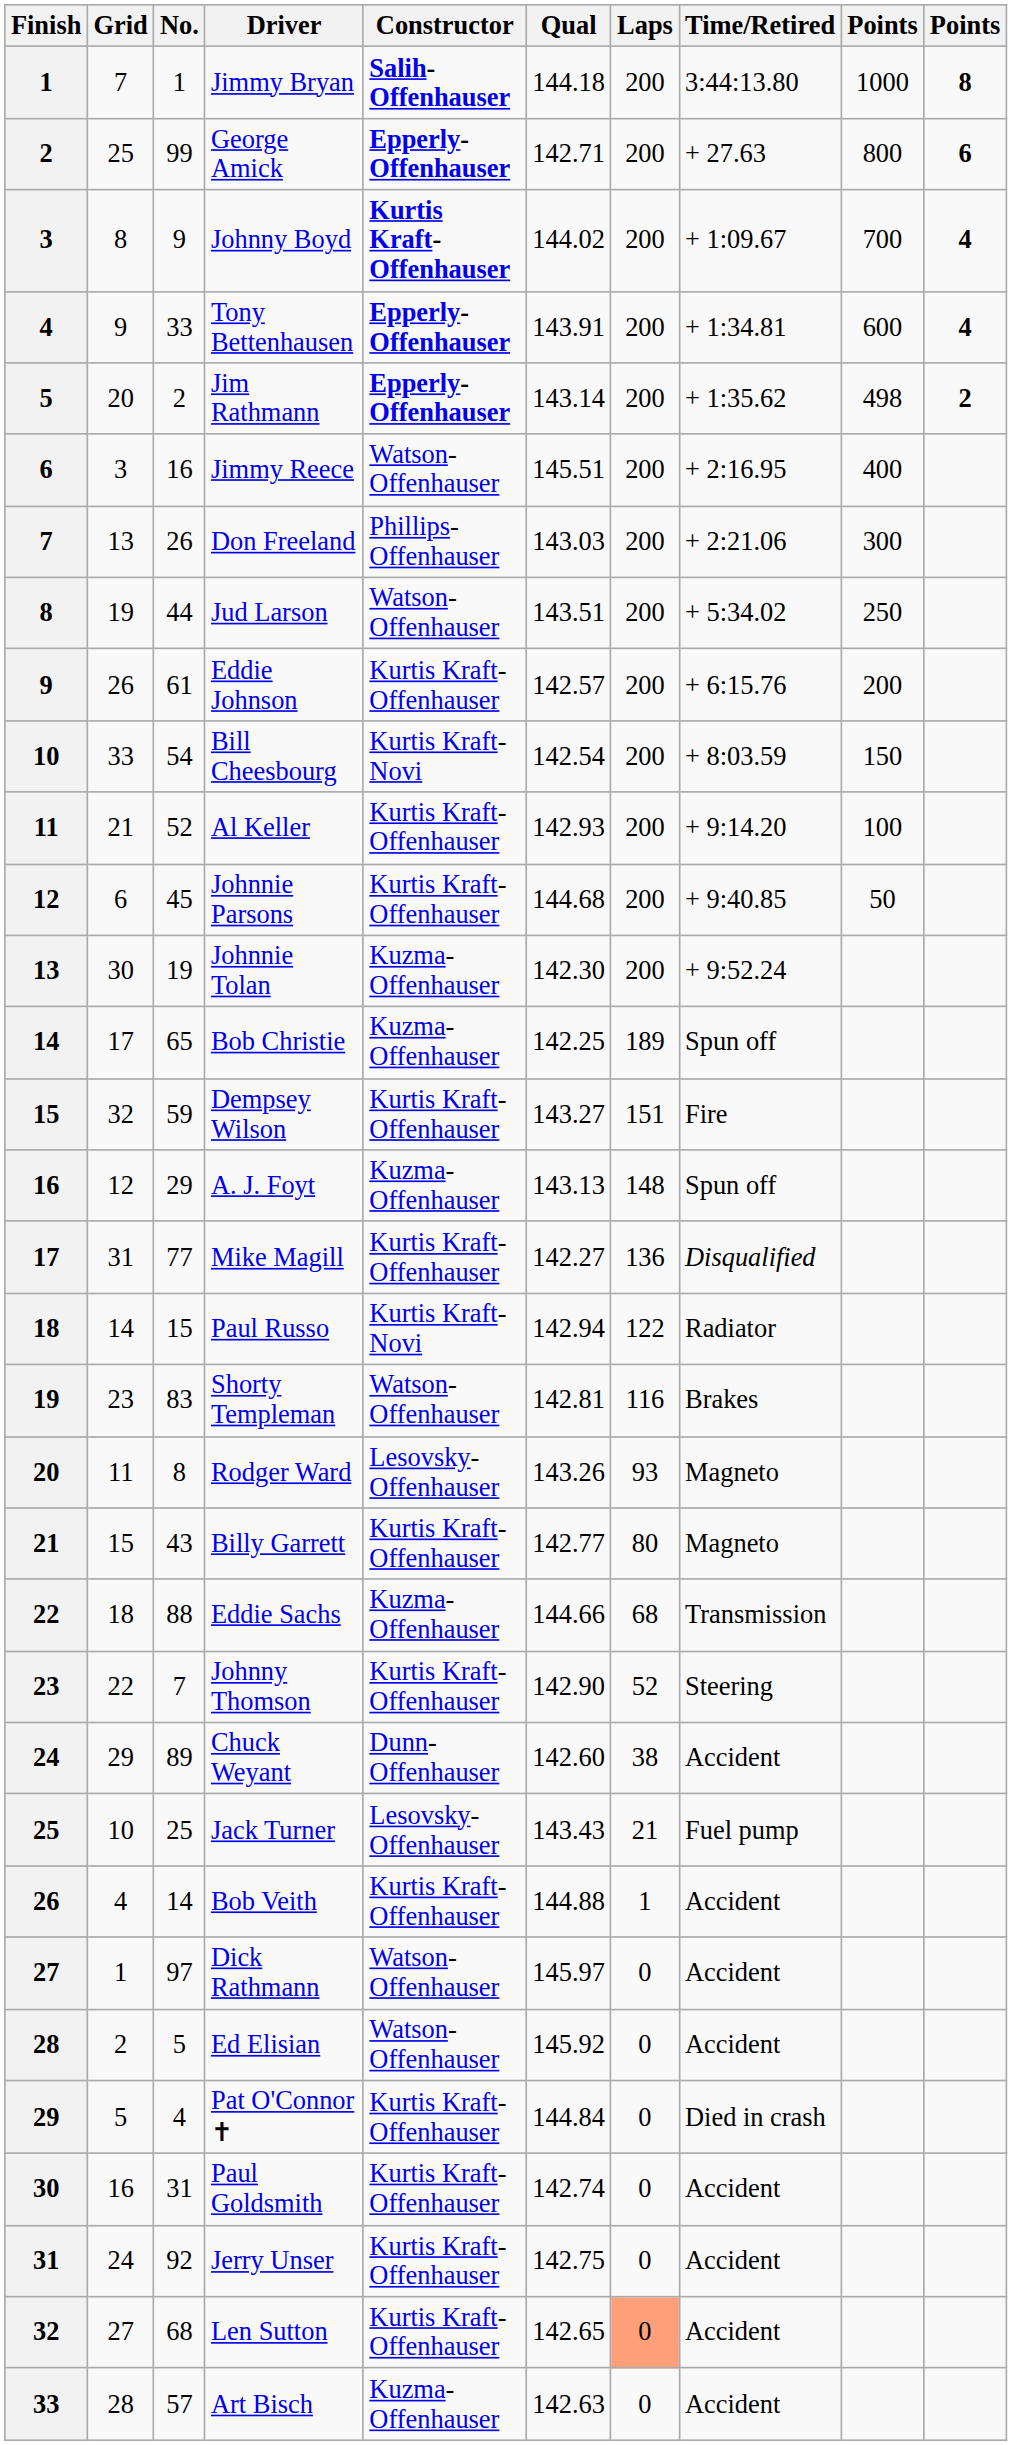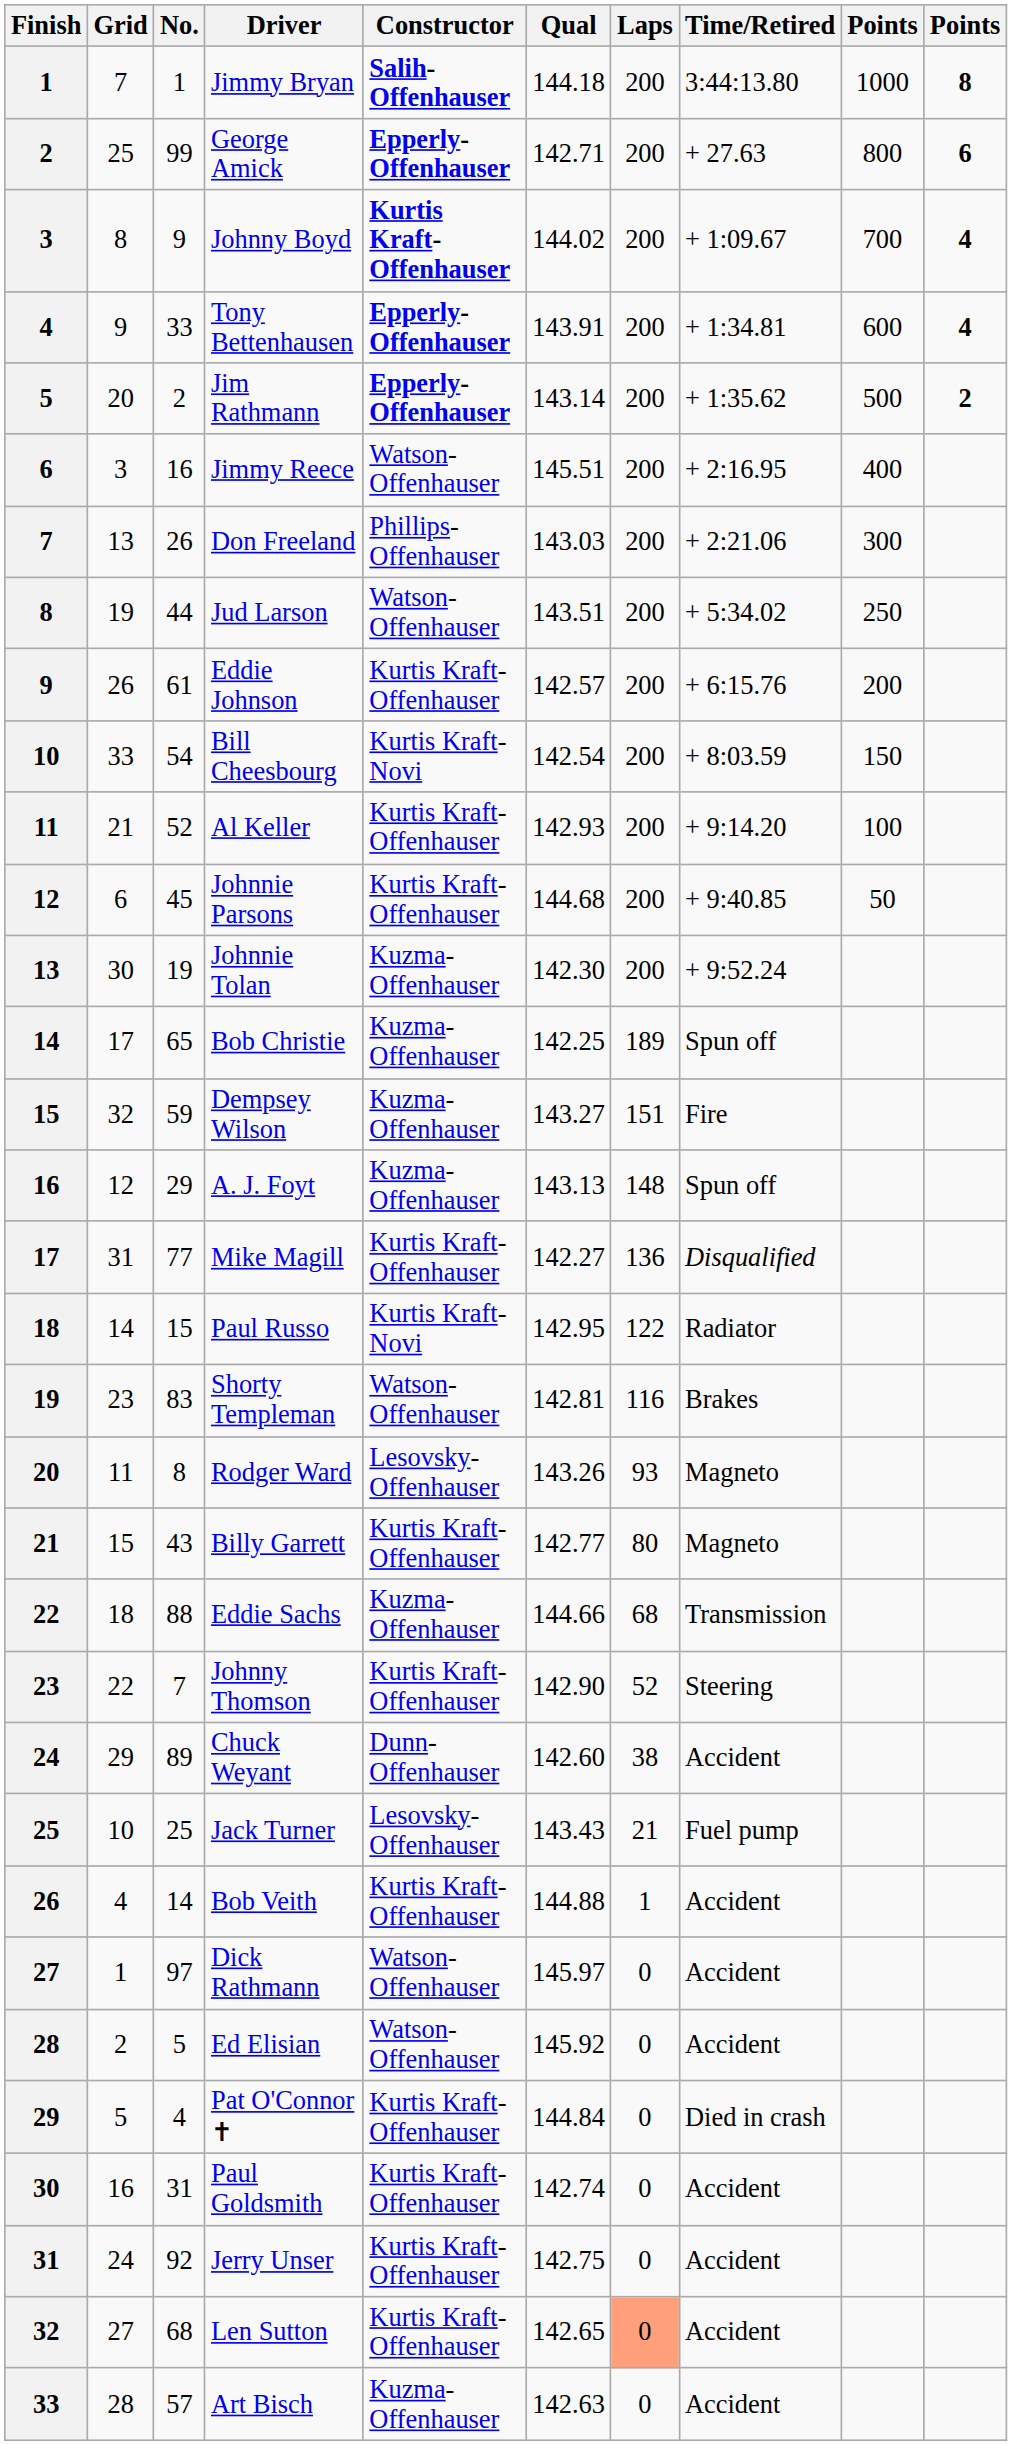Jim Rathmann | column 9: 498 -> 500
Dempsey Wilson | Constructor: Kurtis Kraft-Offenhauser -> Kuzma-Offenhauser
Paul Russo | Qual: 142.94 -> 142.95
